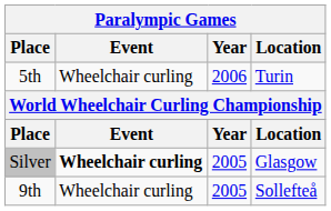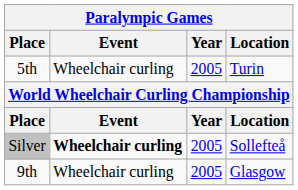5th | Year: 2006 -> 2005
Silver | Location: Glasgow -> Sollefteå
9th | Location: Sollefteå -> Glasgow
